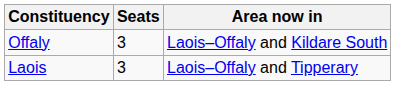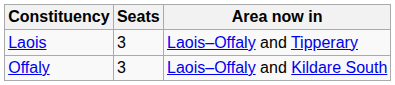rows swapped: Laois <-> Offaly
